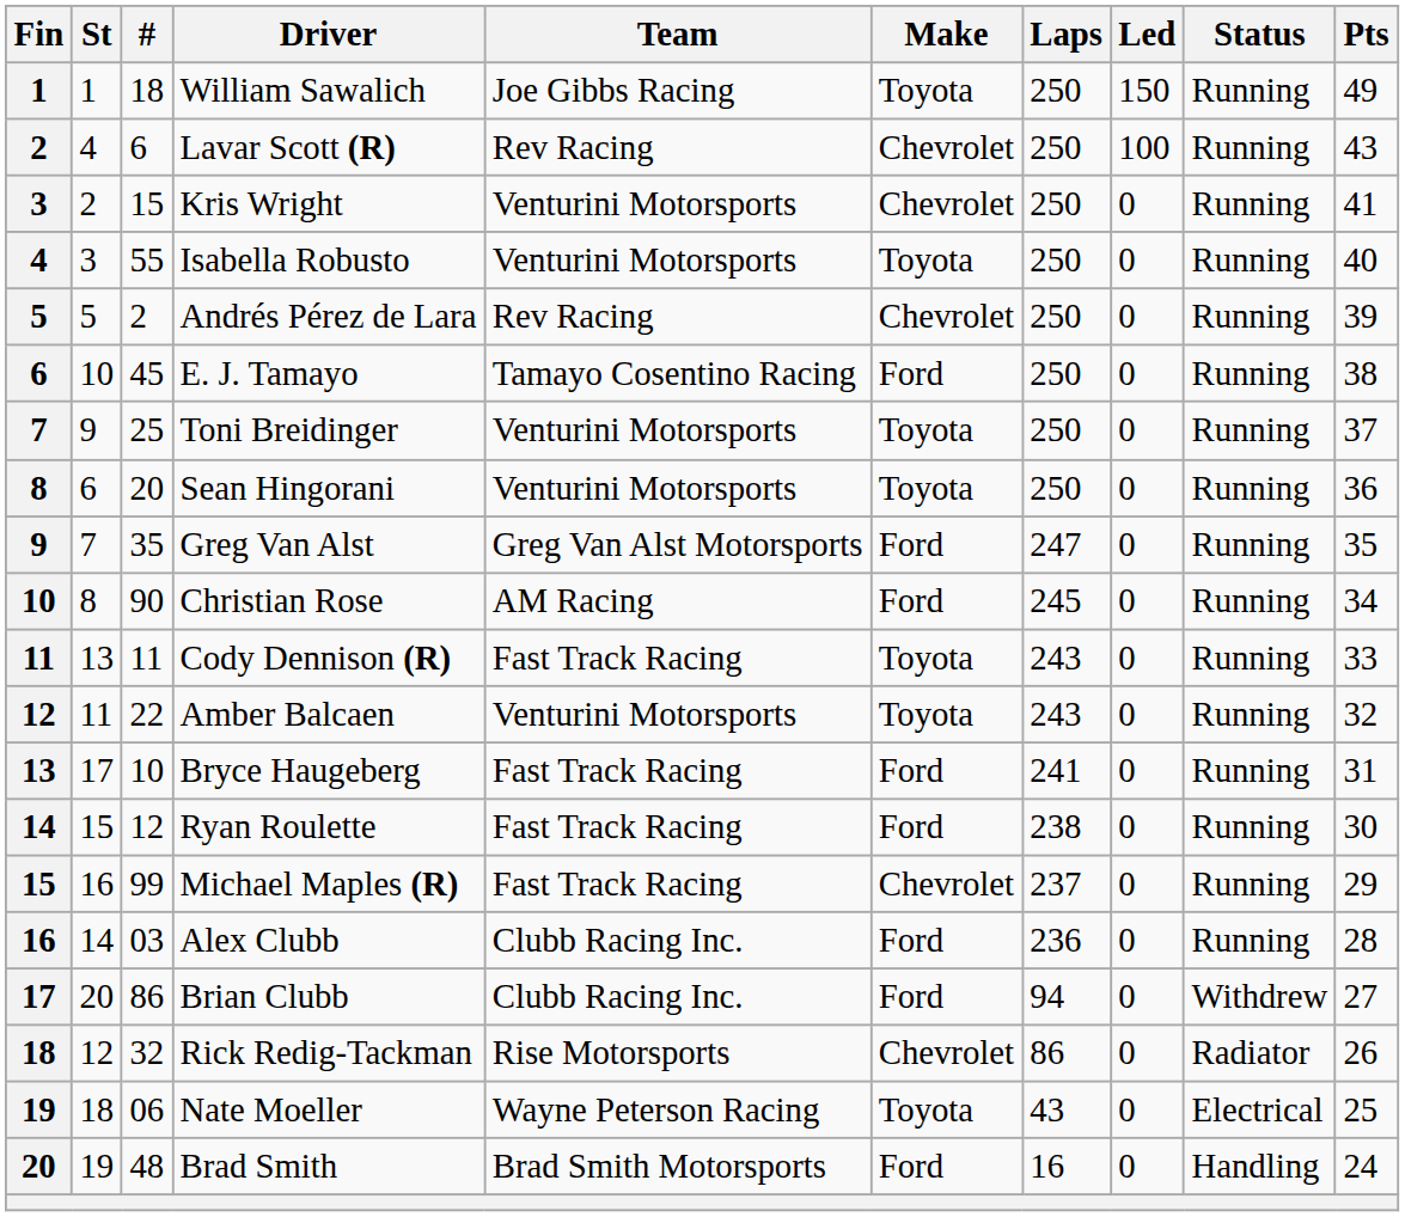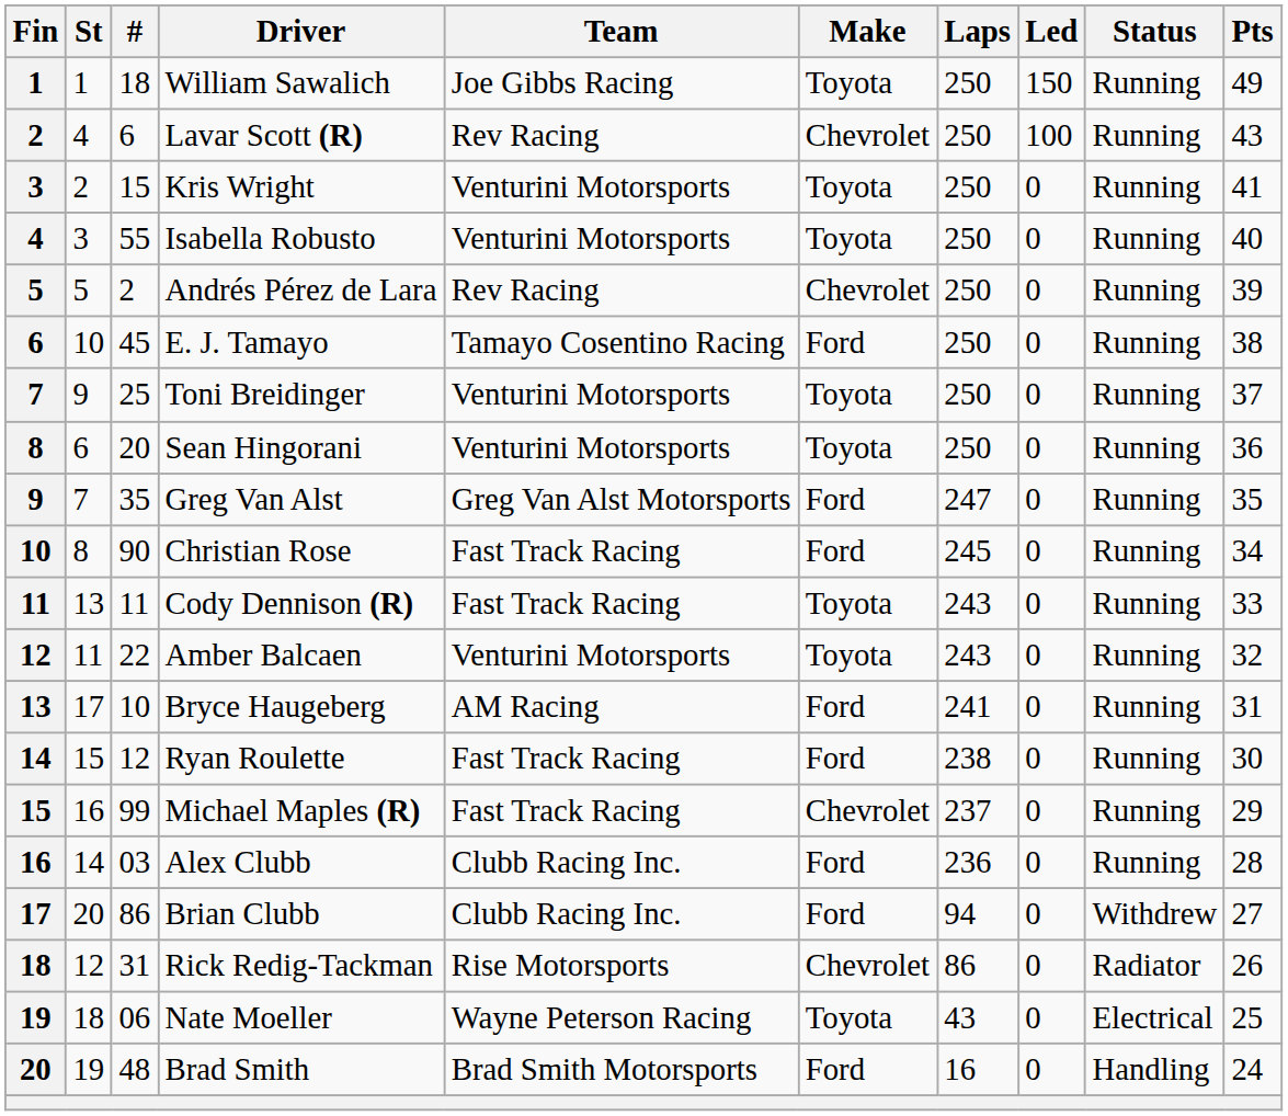Kris Wright | Make: Chevrolet -> Toyota
Christian Rose | Team: AM Racing -> Fast Track Racing
Bryce Haugeberg | Team: Fast Track Racing -> AM Racing
Rick Redig-Tackman | #: 32 -> 31
